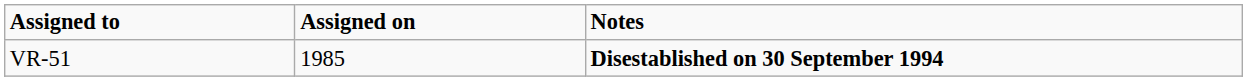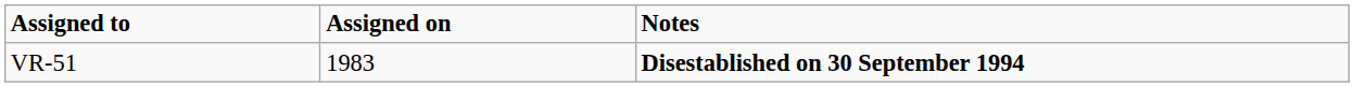VR-51 | Assigned on: 1985 -> 1983
